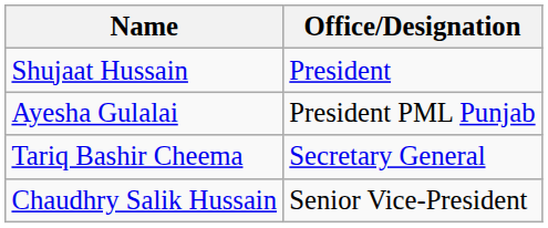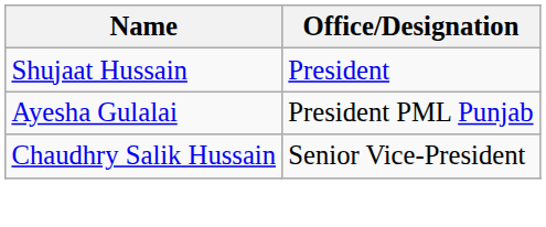- row: Tariq Bashir Cheema | Secretary General
